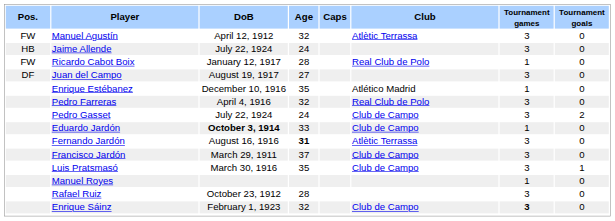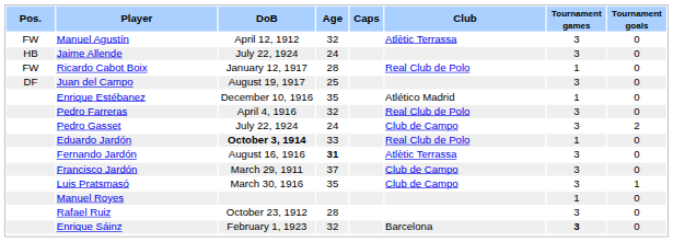Juan del Campo | Age: 27 -> 25
Eduardo Jardón | Club: Club de Campo -> Real Club de Polo
Enrique Sáinz | Club: Club de Campo -> Barcelona
